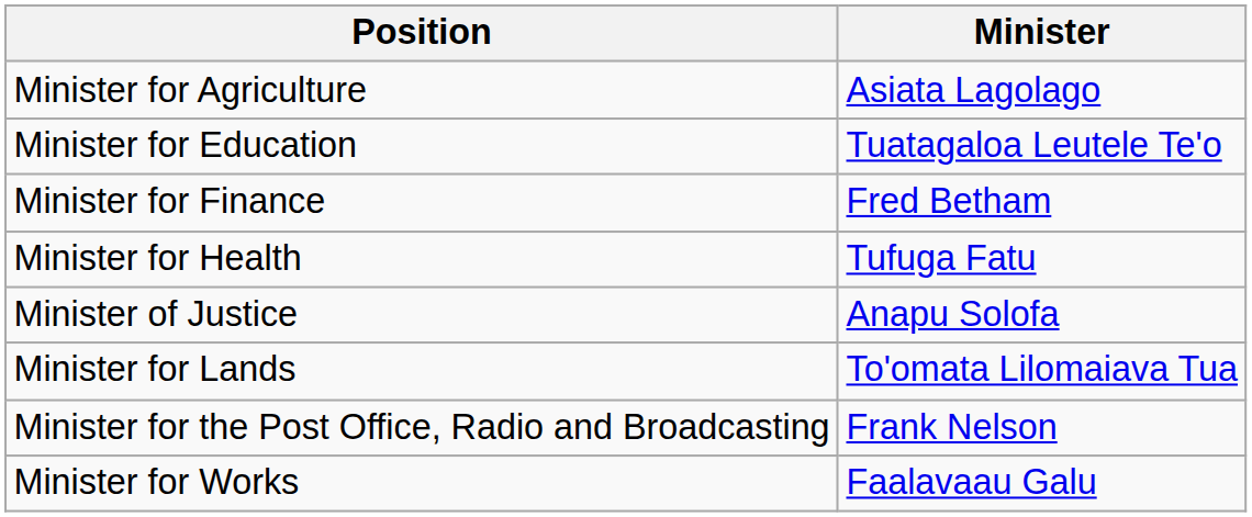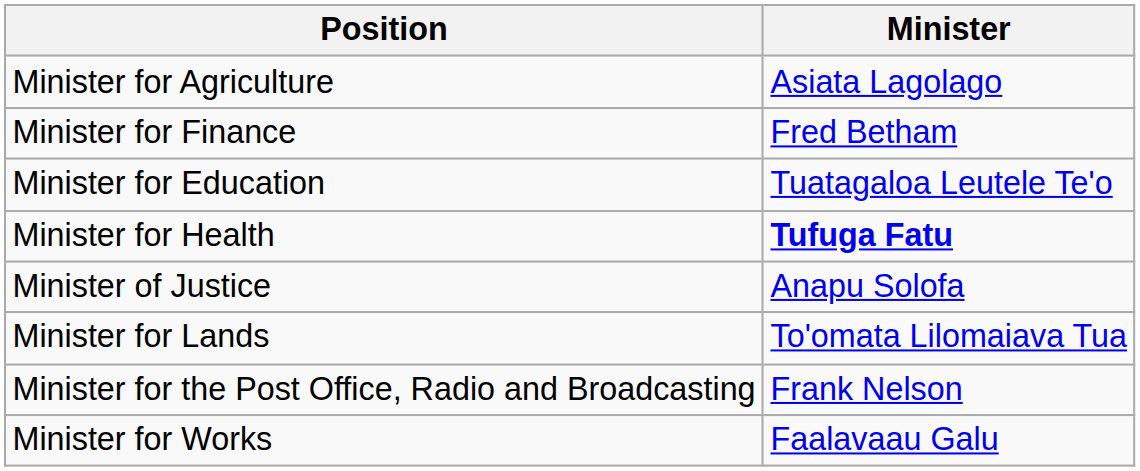rows swapped: Minister for Education <-> Minister for Finance
Minister for Health | Minister: normal -> bold
